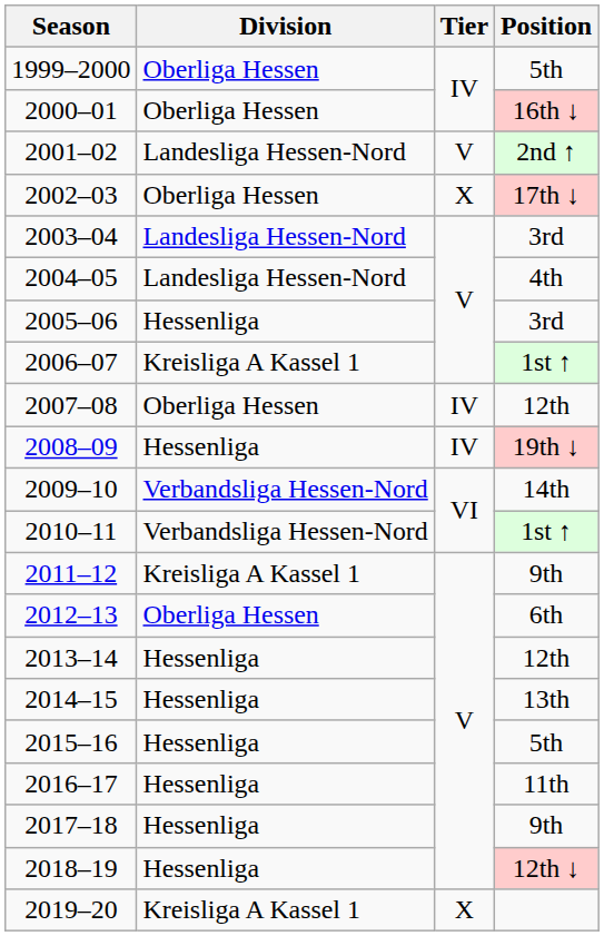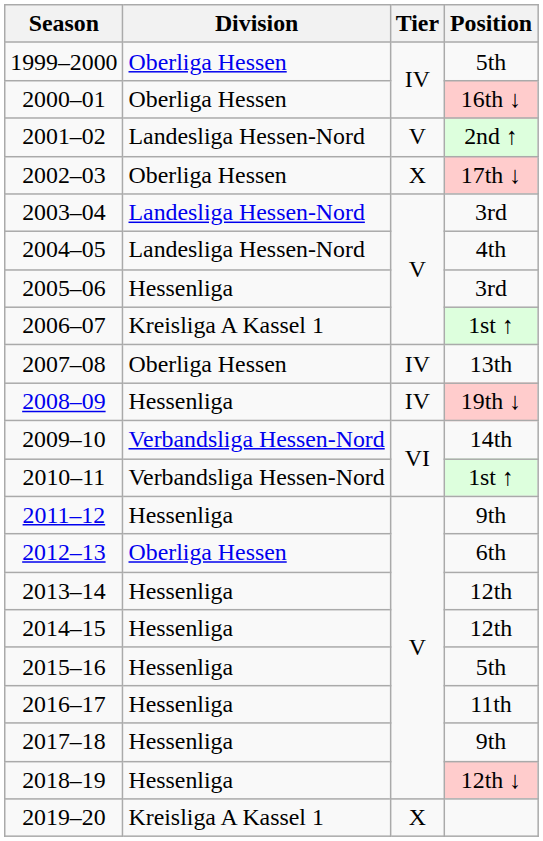2007–08 | Position: 12th -> 13th
2011–12 | Division: Kreisliga A Kassel 1 -> Hessenliga
2014–15 | Position: 13th -> 12th
